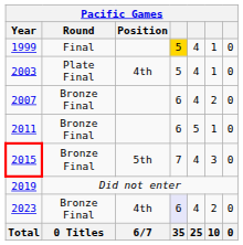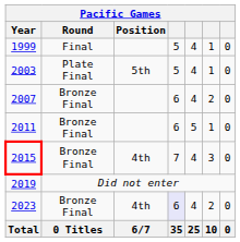1999 | column 4: gold background -> no background
2003 | Position: 4th -> 5th
2015 | Position: 5th -> 4th
